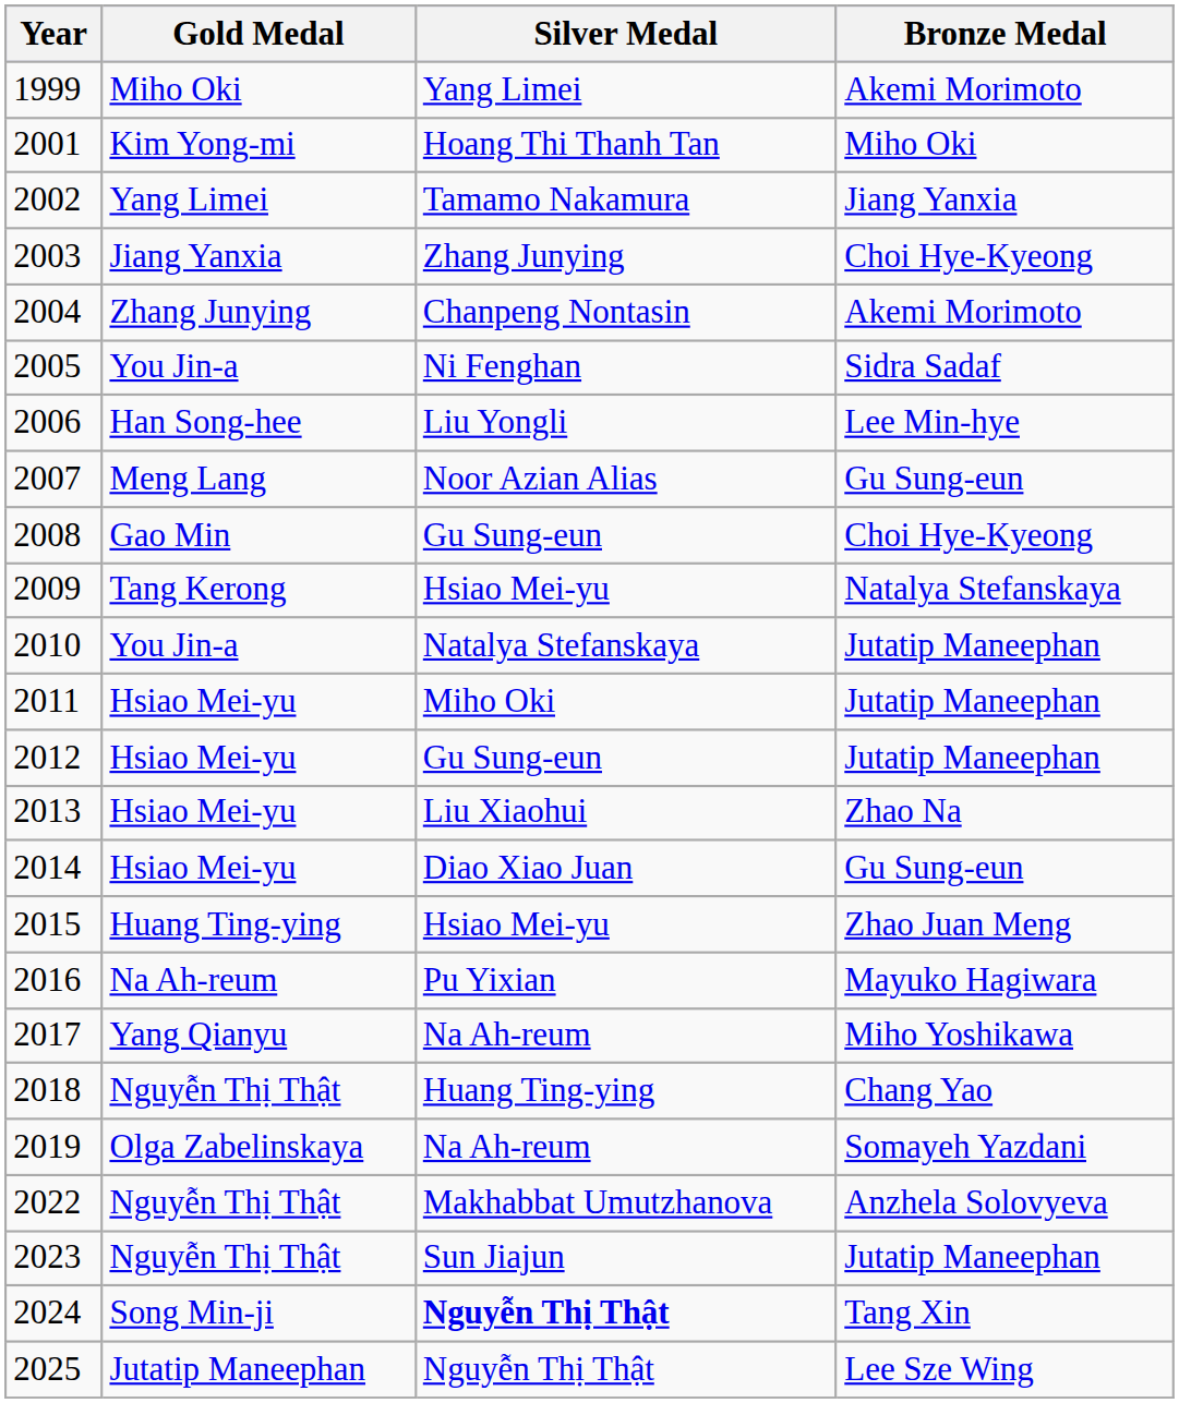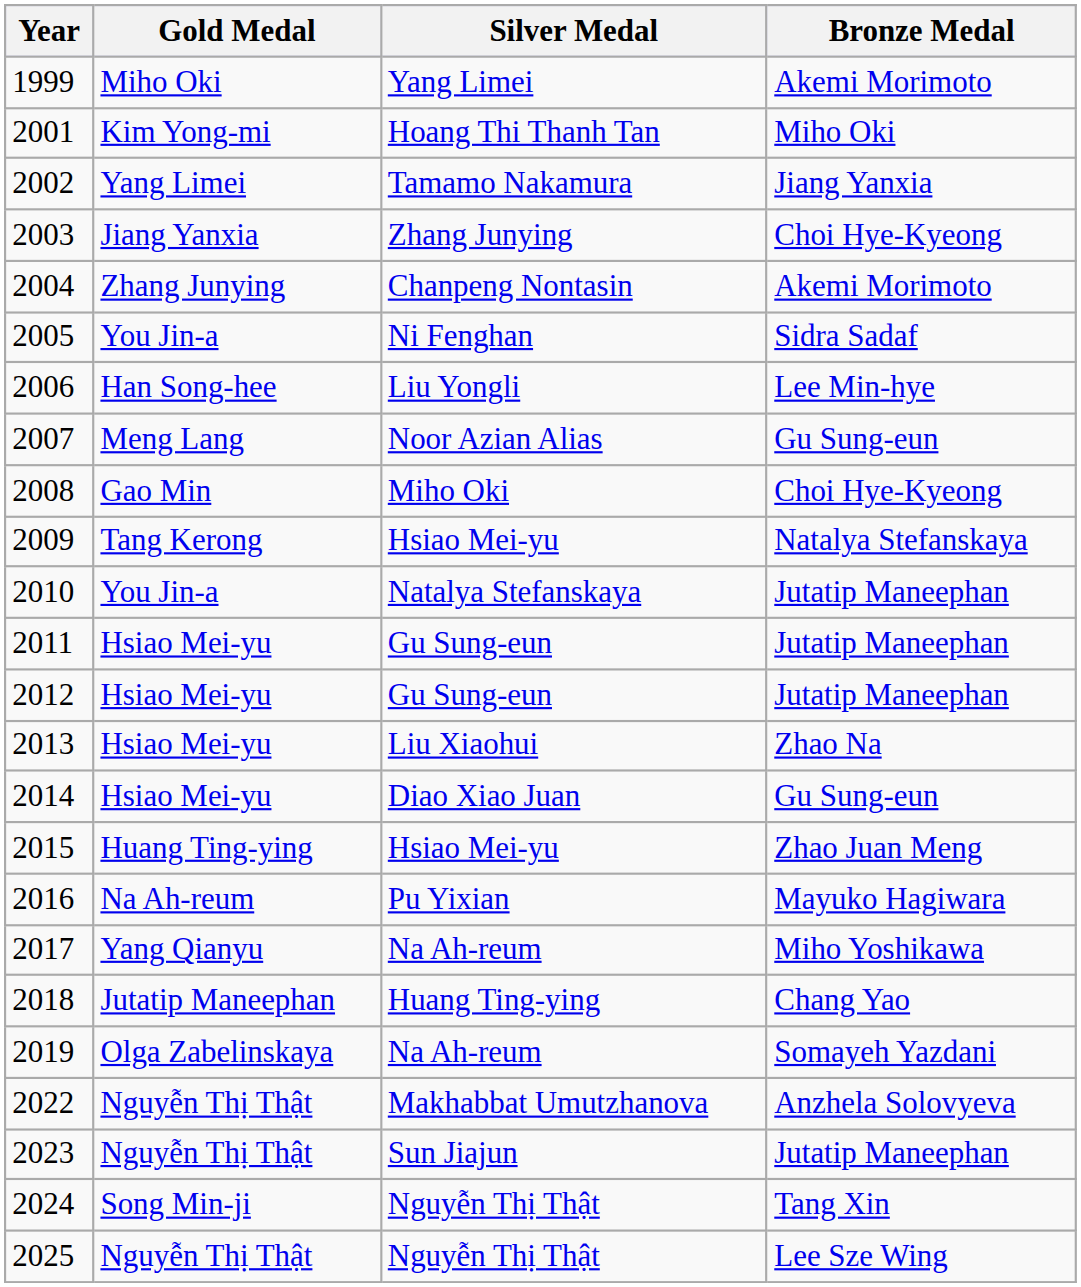2008 | Silver Medal: Gu Sung-eun -> Miho Oki
2011 | Silver Medal: Miho Oki -> Gu Sung-eun
2018 | Gold Medal: Nguyễn Thị Thật -> Jutatip Maneephan
2024 | Silver Medal: bold -> normal
2025 | Gold Medal: Jutatip Maneephan -> Nguyễn Thị Thật
